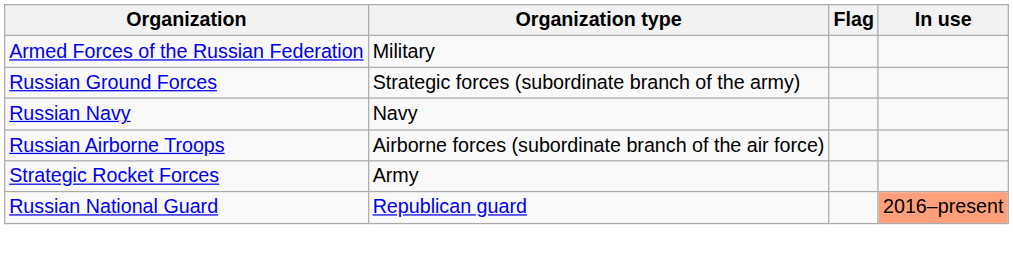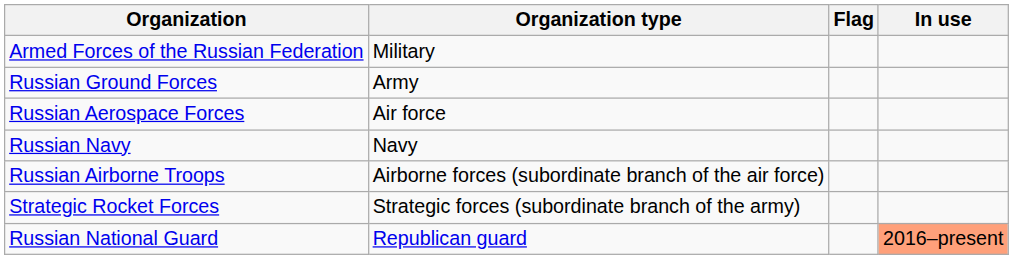Russian Ground Forces | Organization type: Strategic forces (subordinate branch of the army) -> Army
+ row: Russian Aerospace Forces | Air force
Strategic Rocket Forces | Organization type: Army -> Strategic forces (subordinate branch of the army)
